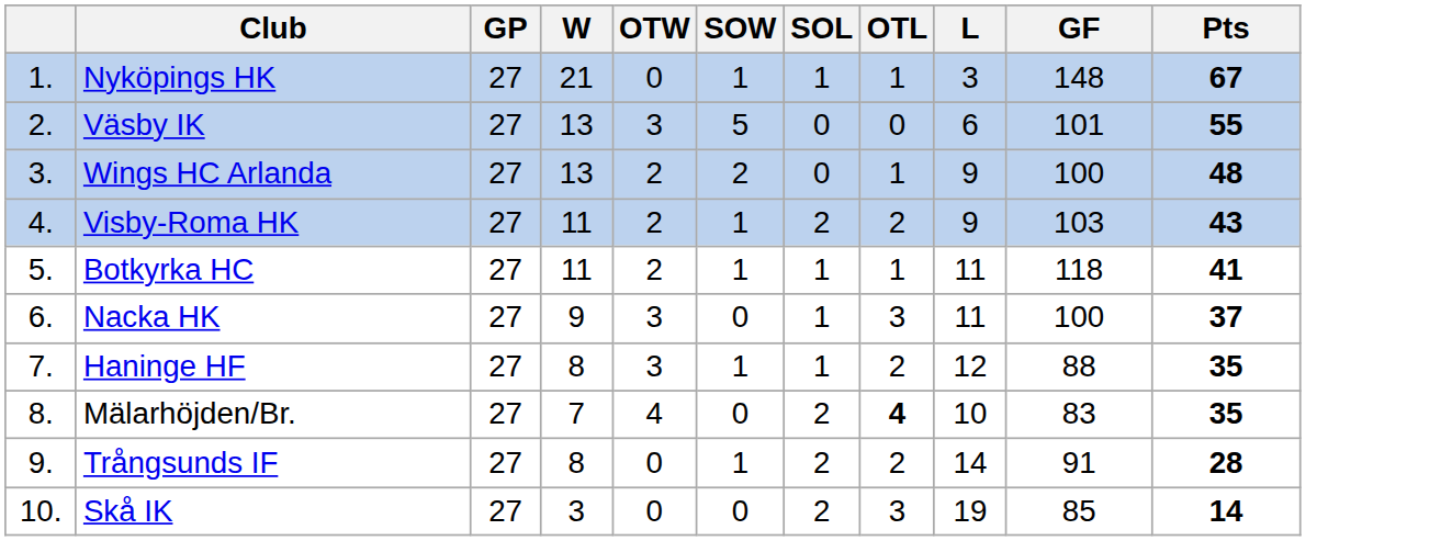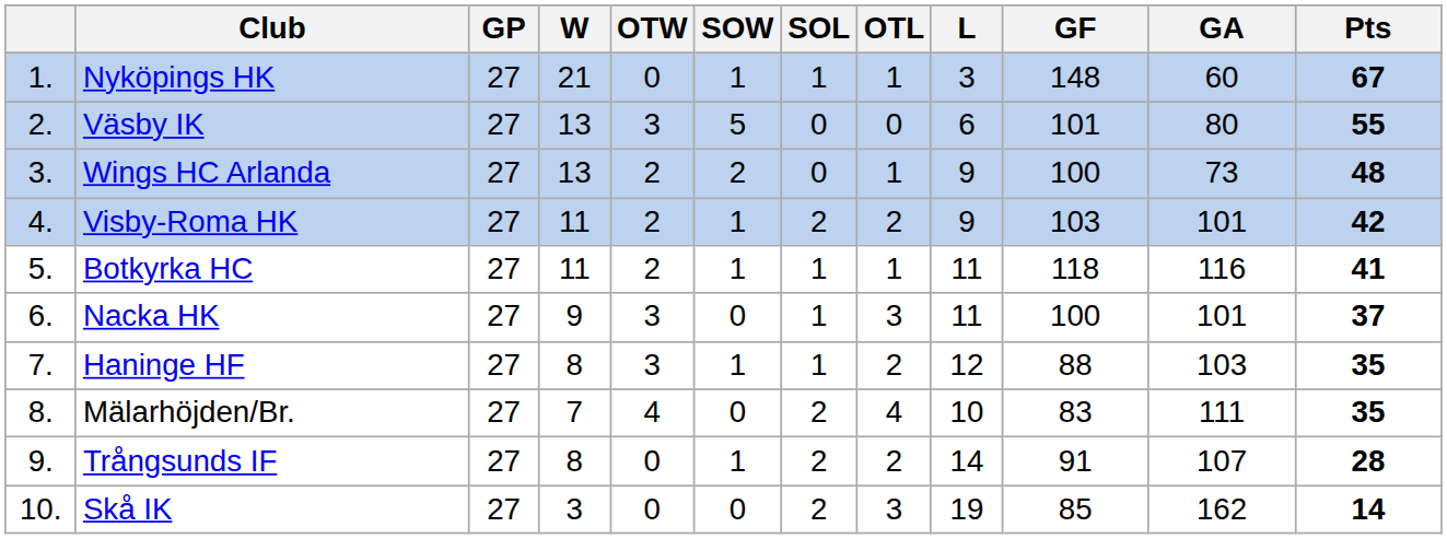+ column: GA | 60 | 80 | 73 | 101 | 116 | 101 | 103 | 111 | 107 | 162
Visby-Roma HK | Pts: 43 -> 42
Mälarhöjden/Br. | OTL: bold -> normal
